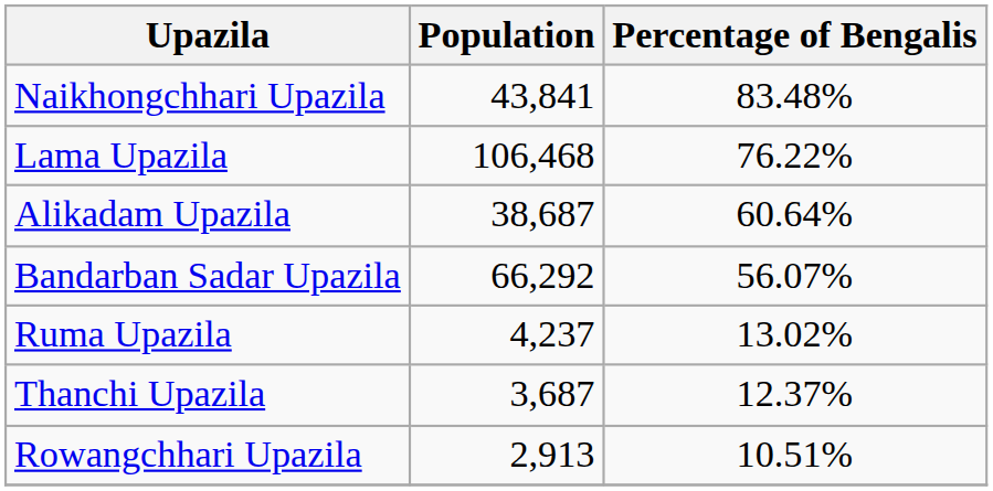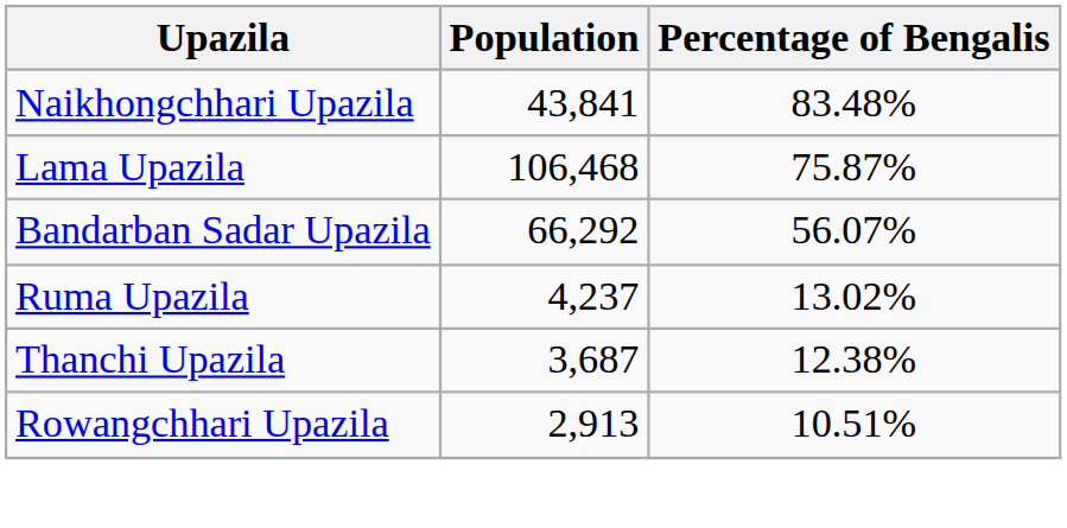Lama Upazila | Percentage of Bengalis: 76.22% -> 75.87%
- row: Alikadam Upazila | 38,687 | 60.64%
Thanchi Upazila | Percentage of Bengalis: 12.37% -> 12.38%
